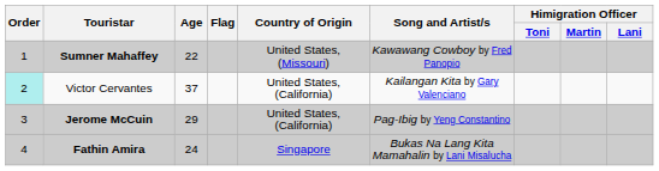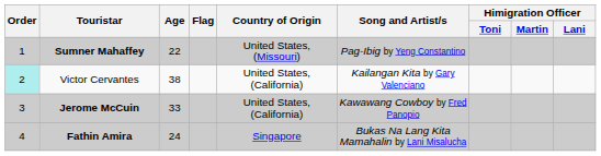Sumner Mahaffey | Song and Artist/s: Kawawang Cowboy by Fred Panopio -> Pag-Ibig by Yeng Constantino
Victor Cervantes | Age: 37 -> 38
Jerome McCuin | Age: 29 -> 33
Jerome McCuin | Song and Artist/s: Pag-Ibig by Yeng Constantino -> Kawawang Cowboy by Fred Panopio
